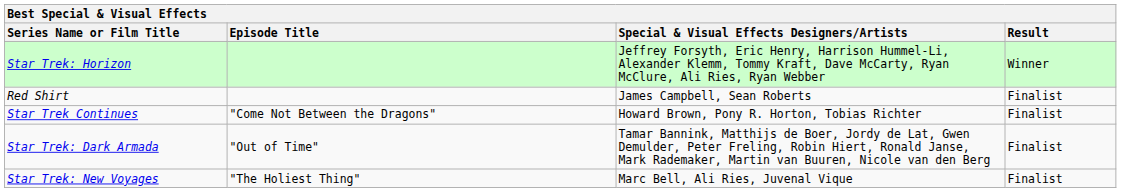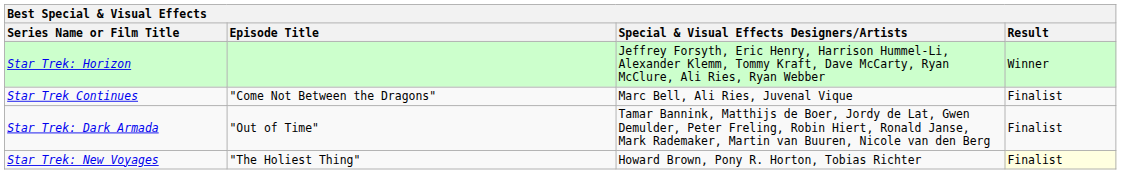- row: Red Shirt | James Campbell, Sean Roberts | Finalist
Star Trek Continues | Special & Visual Effects Designers/Artists: Howard Brown, Pony R. Horton, Tobias Richter -> Marc Bell, Ali Ries, Juvenal Vique
Star Trek: New Voyages | Special & Visual Effects Designers/Artists: Marc Bell, Ali Ries, Juvenal Vique -> Howard Brown, Pony R. Horton, Tobias Richter
Star Trek: New Voyages | Result: no background -> lightyellow background
